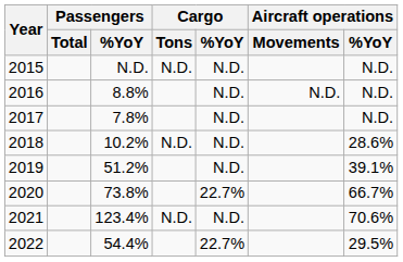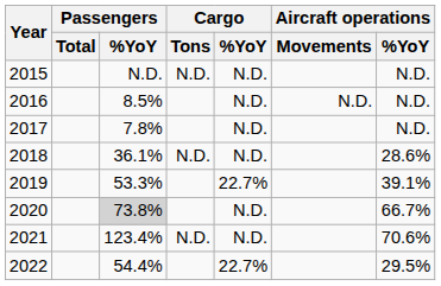2016 | Passengers / %YoY: 8.8% -> 8.5%
2018 | Passengers / %YoY: 10.2% -> 36.1%
2019 | Passengers / %YoY: 51.2% -> 53.3%
2019 | Cargo / %YoY: N.D. -> 22.7%
2020 | Passengers / %YoY: no background -> lightgrey background
2020 | Cargo / %YoY: 22.7% -> N.D.
